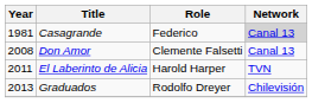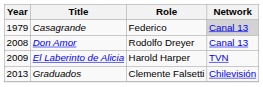Casagrande | Year: 1981 -> 1979
Don Amor | Role: Clemente Falsetti -> Rodolfo Dreyer
El Laberinto de Alicia | Year: 2011 -> 2009
Graduados | Role: Rodolfo Dreyer -> Clemente Falsetti
